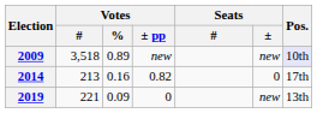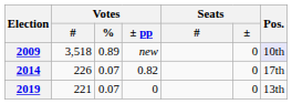2009 | Seats / ±: new -> 0
2014 | Votes / #: 213 -> 226
2014 | Votes / %: 0.16 -> 0.07
2019 | Votes / %: 0.09 -> 0.07
2019 | Seats / ±: new -> 0
